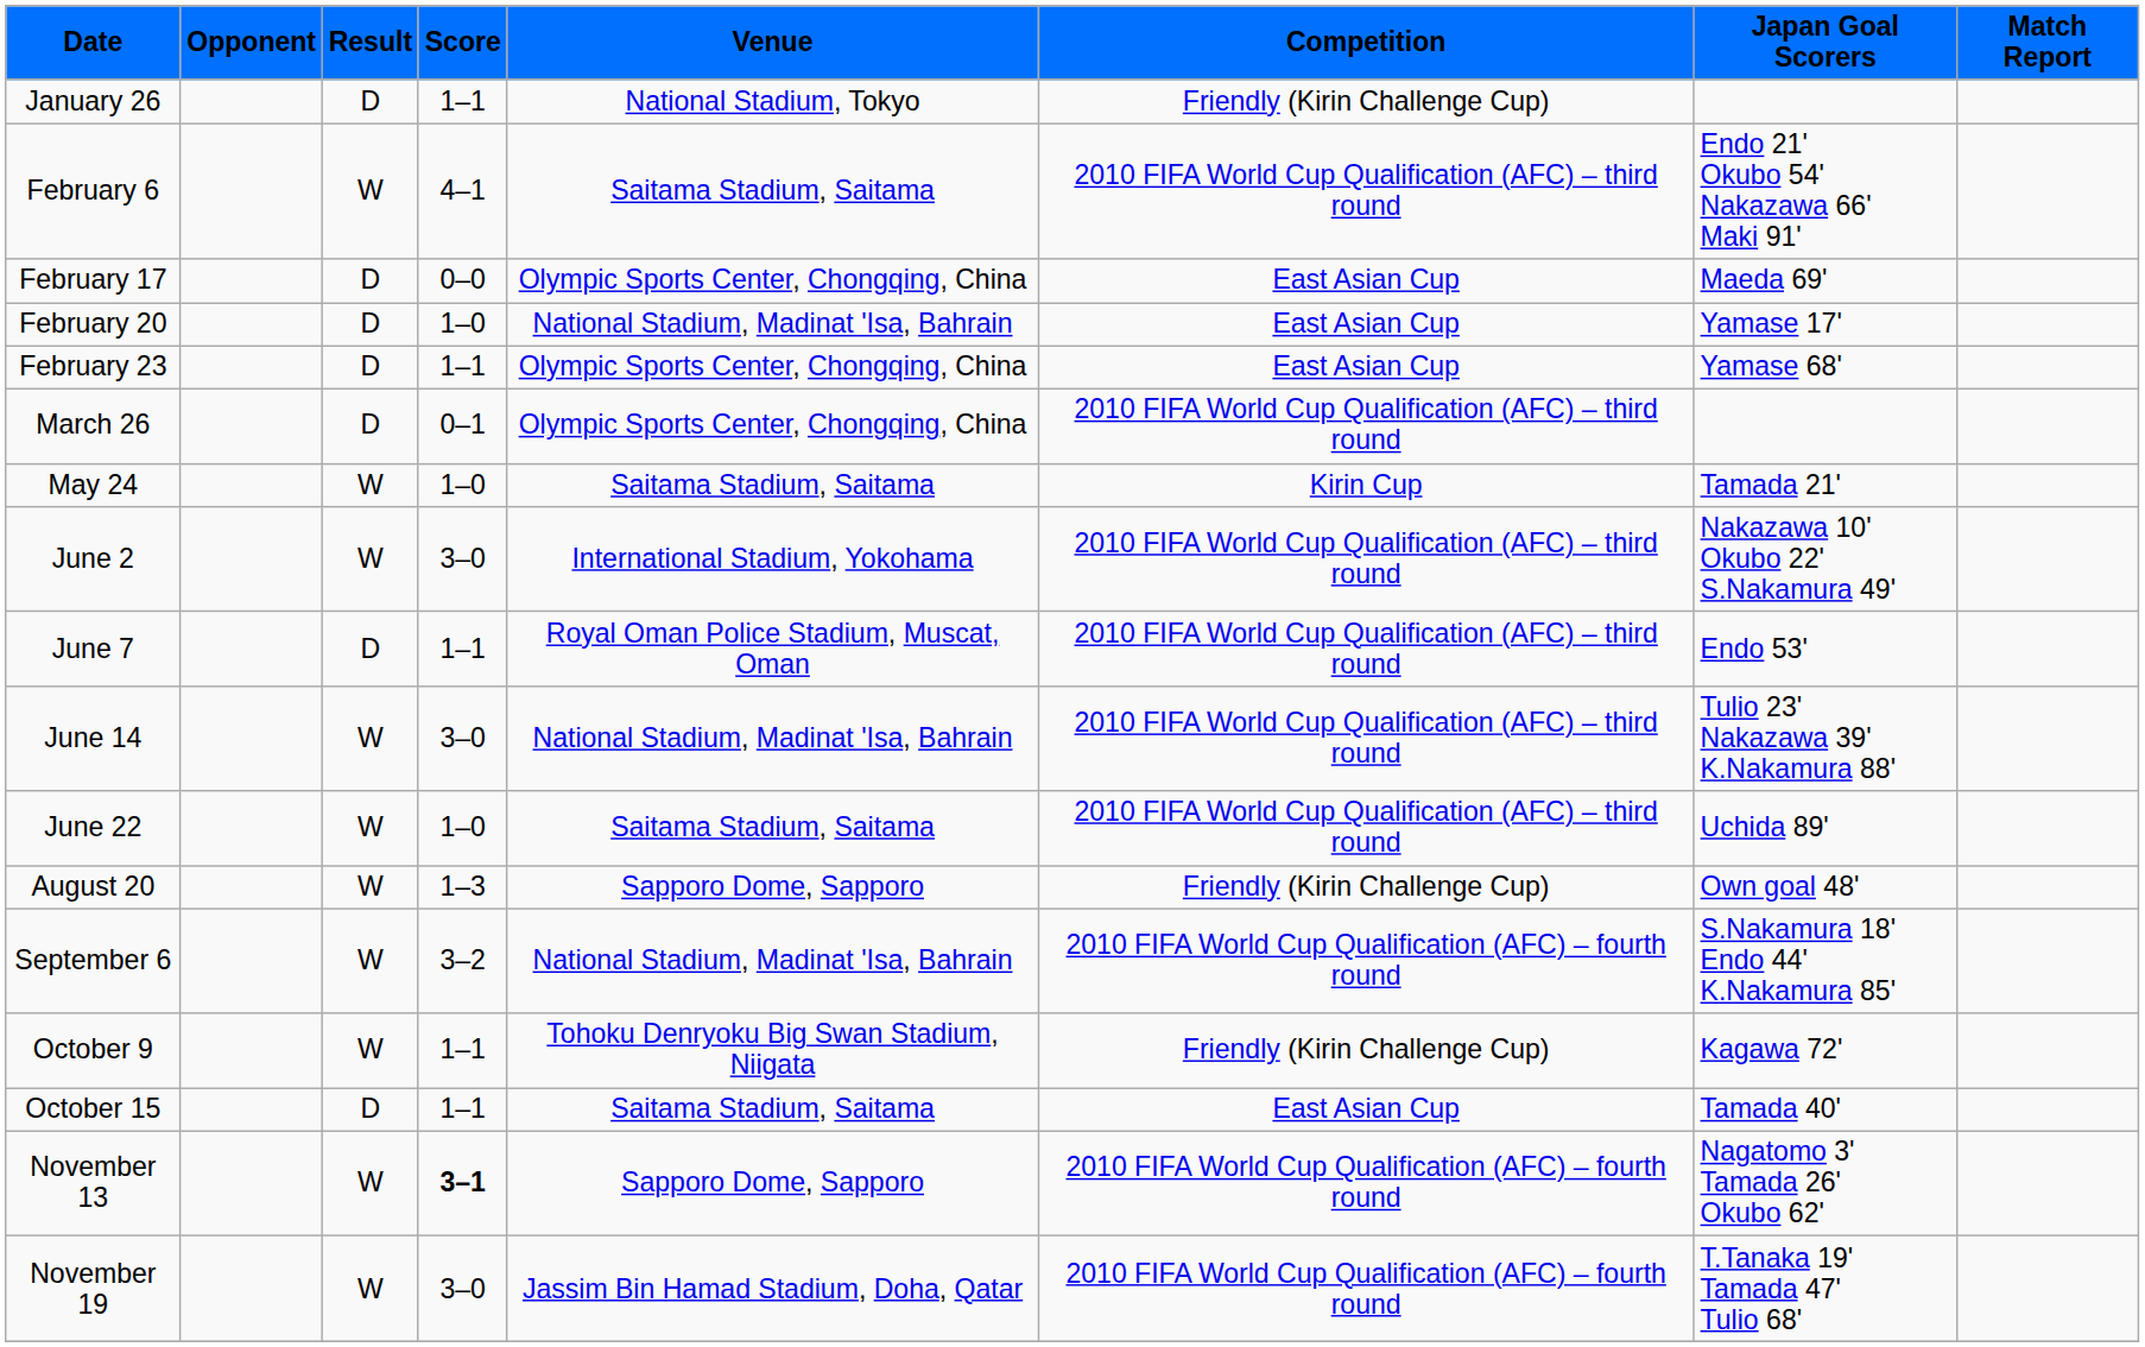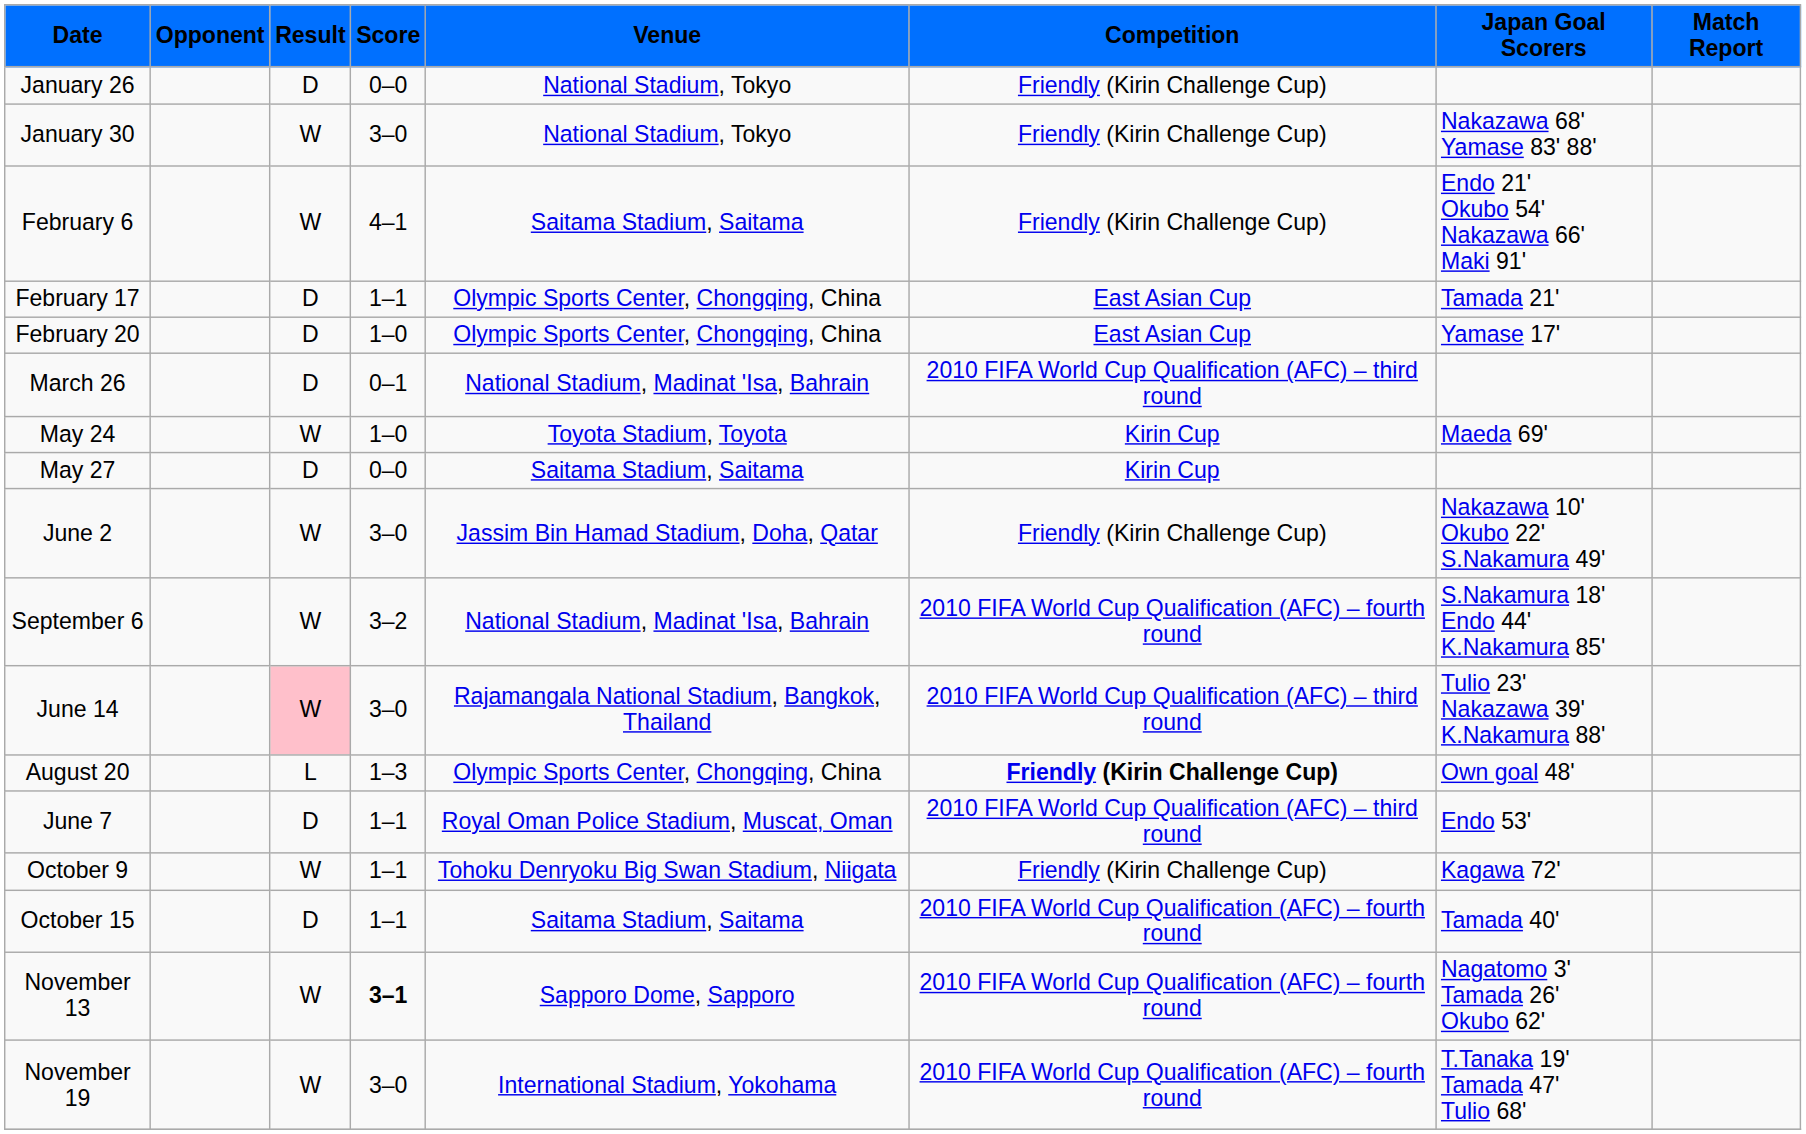January 26 | Score: 1–1 -> 0–0
+ row: January 30 | W | 3–0 | National Stadium, Tokyo | Friendly (Kirin Challenge Cup) | Nakazawa 68' Yamase 83' 88'
February 6 | Competition: 2010 FIFA World Cup Qualification (AFC) – third round -> Friendly (Kirin Challenge Cup)
February 17 | Score: 0–0 -> 1–1
February 17 | Japan Goal Scorers: Maeda 69' -> Tamada 21'
February 20 | Venue: National Stadium, Madinat 'Isa, Bahrain -> Olympic Sports Center, Chongqing, China
- row: February 23 | D | 1–1 | Olympic Sports Center, Chongqing, China | East Asian Cup | Yamase 68'
March 26 | Venue: Olympic Sports Center, Chongqing, China -> National Stadium, Madinat 'Isa, Bahrain
May 24 | Venue: Saitama Stadium, Saitama -> Toyota Stadium, Toyota
May 24 | Japan Goal Scorers: Tamada 21' -> Maeda 69'
+ row: May 27 | D | 0–0 | Saitama Stadium, Saitama | Kirin Cup
June 2 | Venue: International Stadium, Yokohama -> Jassim Bin Hamad Stadium, Doha, Qatar
June 2 | Competition: 2010 FIFA World Cup Qualification (AFC) – third round -> Friendly (Kirin Challenge Cup)
rows swapped: June 7 <-> September 6
June 14 | Result: no background -> pink background
June 14 | Venue: National Stadium, Madinat 'Isa, Bahrain -> Rajamangala National Stadium, Bangkok, Thailand
- row: June 22 | W | 1–0 | Saitama Stadium, Saitama | 2010 FIFA World Cup Qualification (AFC) – third round | Uchida 89'
August 20 | Result: W -> L
August 20 | Venue: Sapporo Dome, Sapporo -> Olympic Sports Center, Chongqing, China
August 20 | Competition: normal -> bold
October 15 | Competition: East Asian Cup -> 2010 FIFA World Cup Qualification (AFC) – fourth round
November 19 | Venue: Jassim Bin Hamad Stadium, Doha, Qatar -> International Stadium, Yokohama
